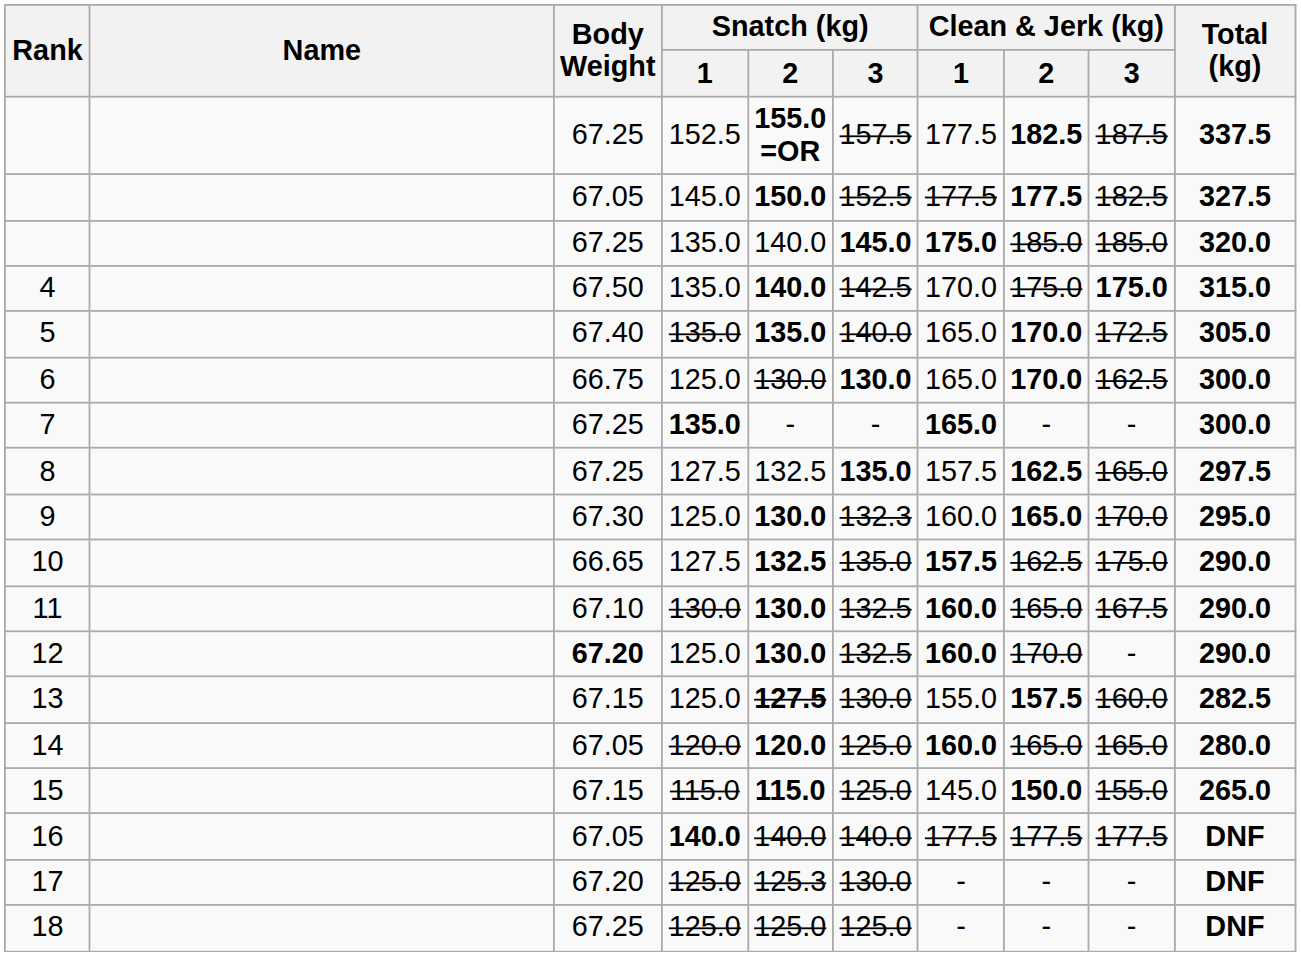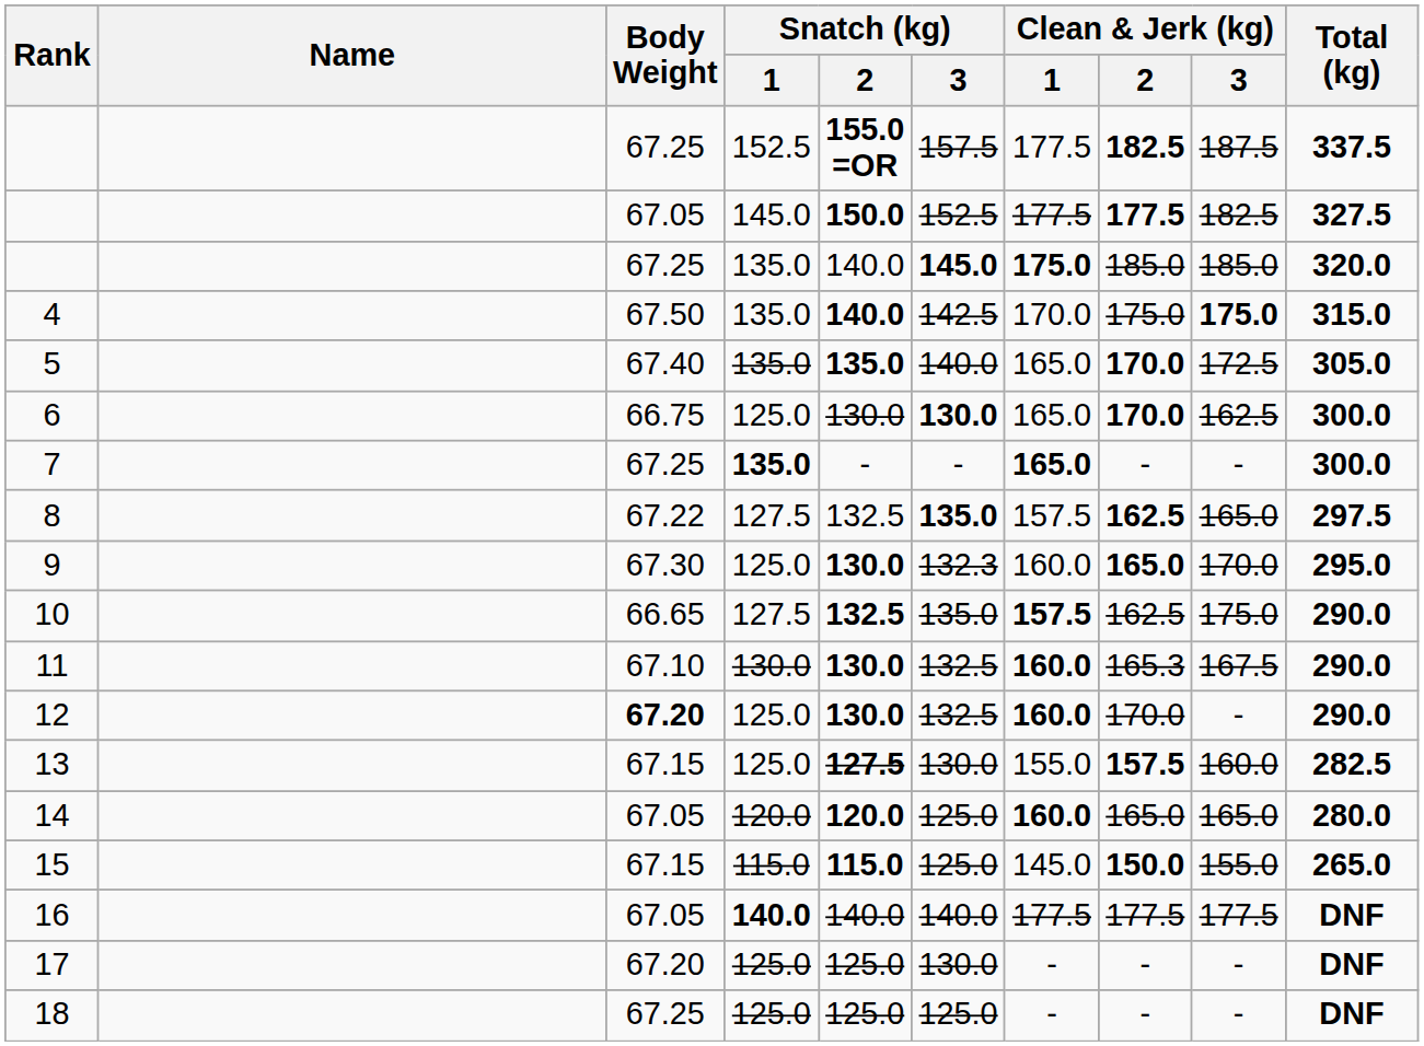8 | Body Weight: 67.25 -> 67.22
11 | Clean & Jerk (kg) / 2: 165.0 -> 165.3
17 | Snatch (kg) / 2: 125.3 -> 125.0
